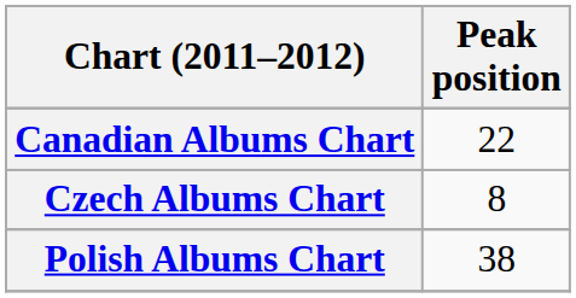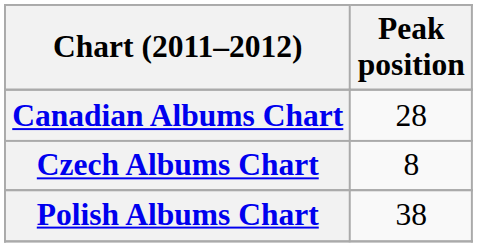Canadian Albums Chart | Peak position: 22 -> 28
